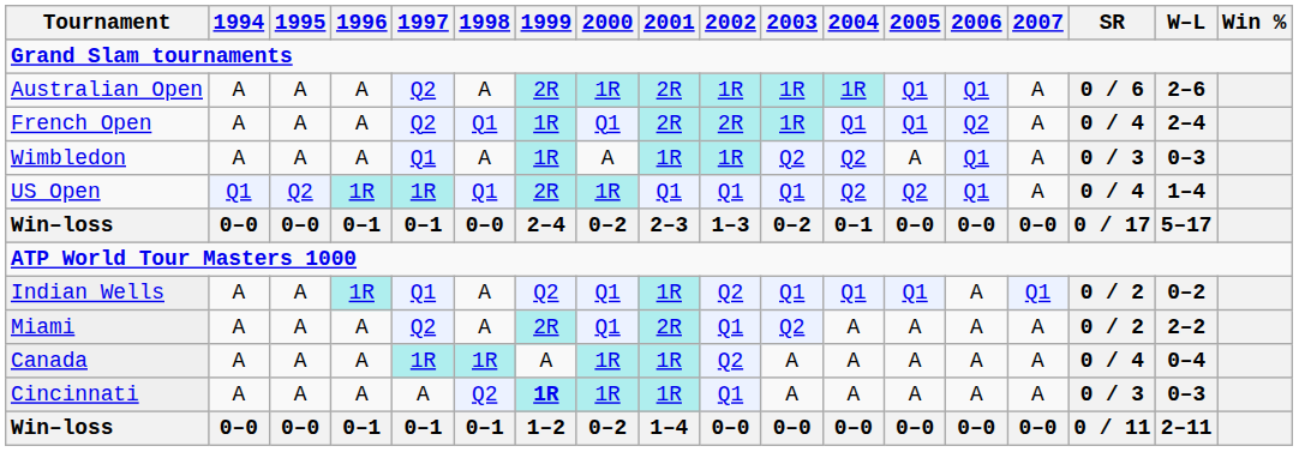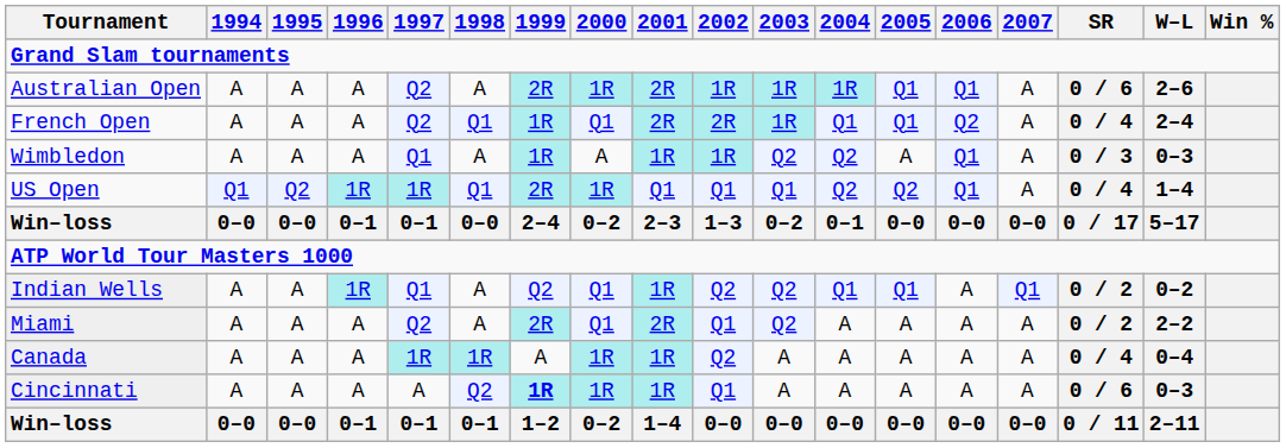Indian Wells | 2003: Q1 -> Q2
Cincinnati | SR: 0 / 3 -> 0 / 6
